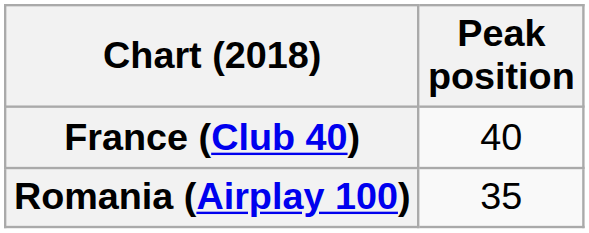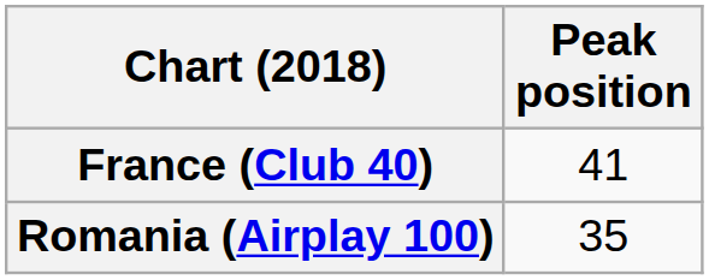France (Club 40) | Peak position: 40 -> 41
